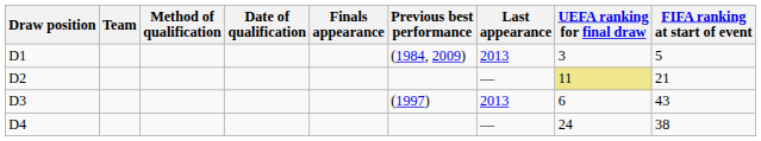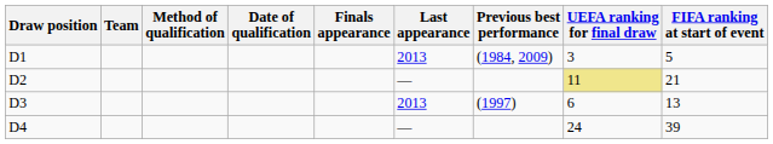columns swapped: Last appearance <-> Previous best performance
D3 | FIFA ranking at start of event: 43 -> 13
D4 | FIFA ranking at start of event: 38 -> 39
